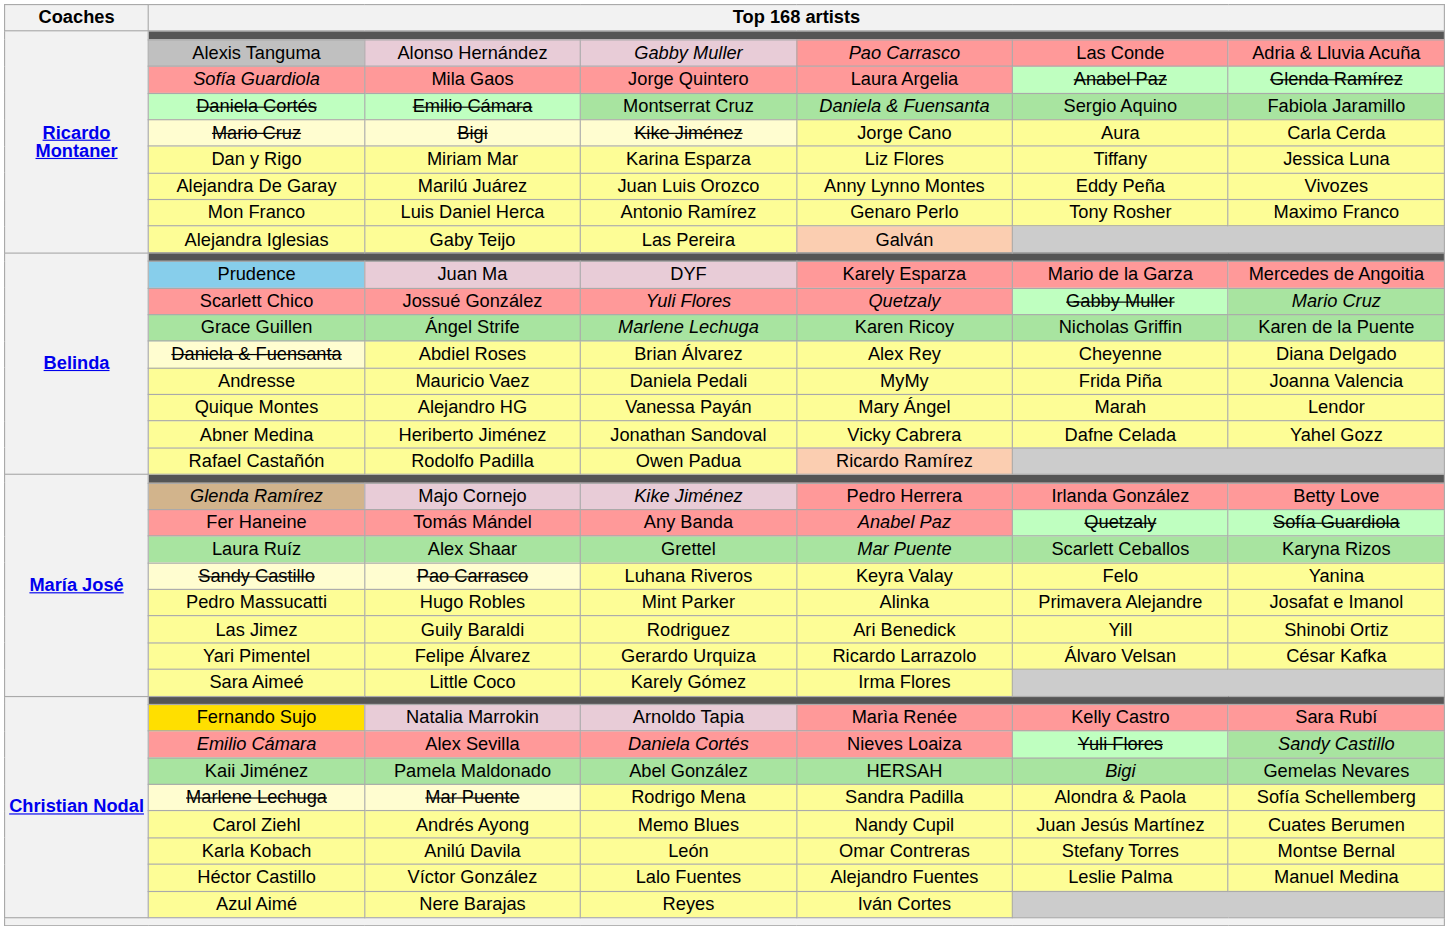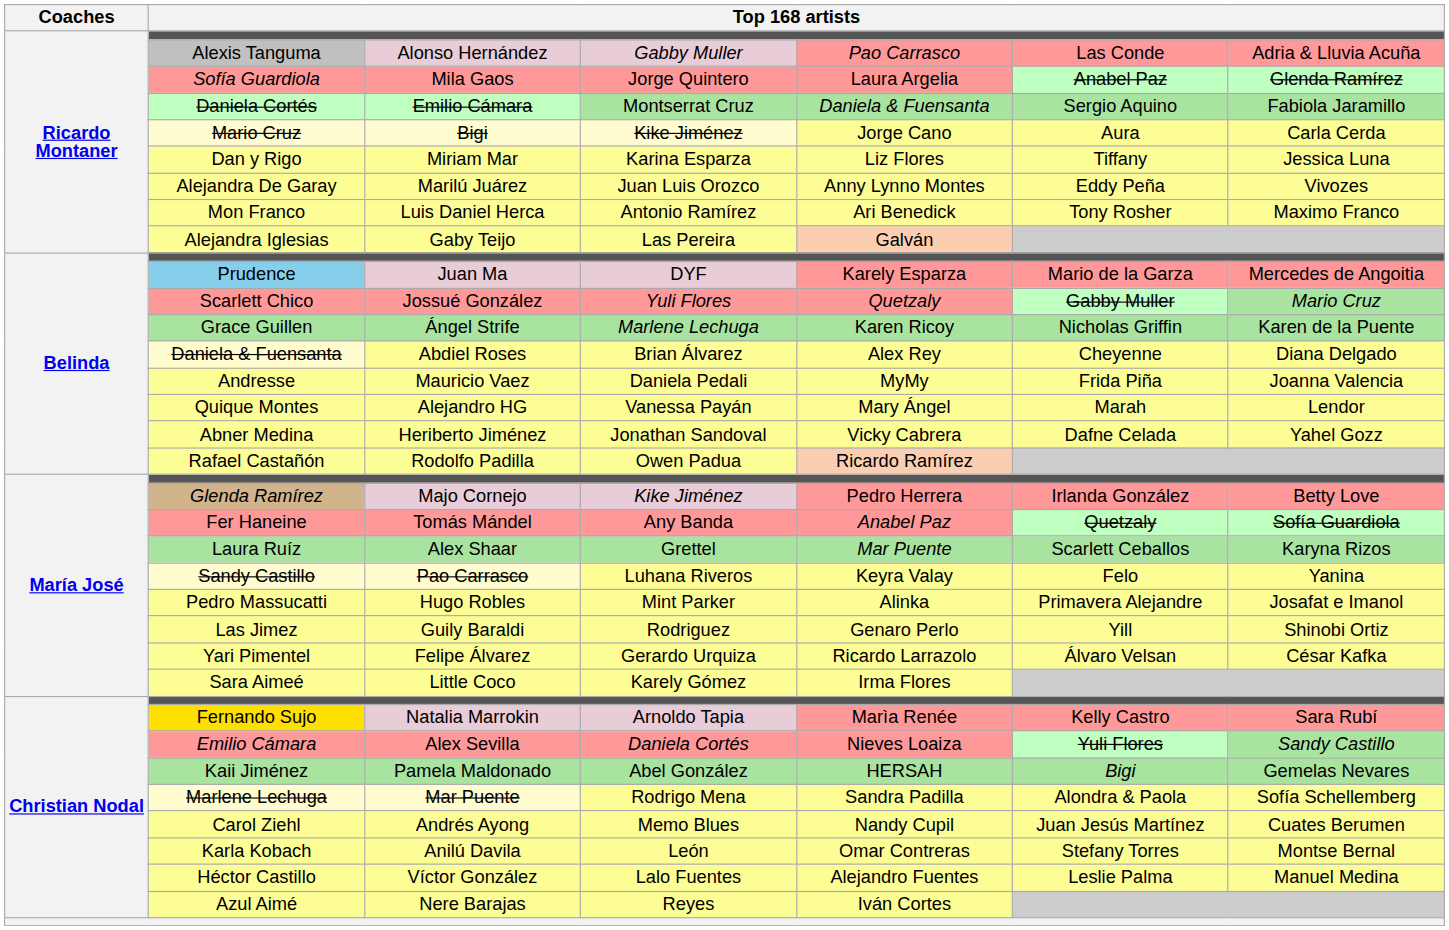Mon Franco | column 5: Genaro Perlo -> Ari Benedick
Las Jimez | column 5: Ari Benedick -> Genaro Perlo
